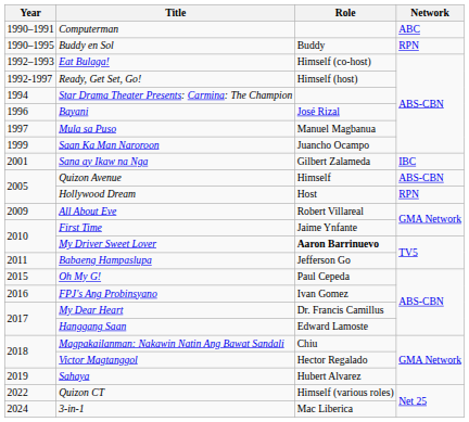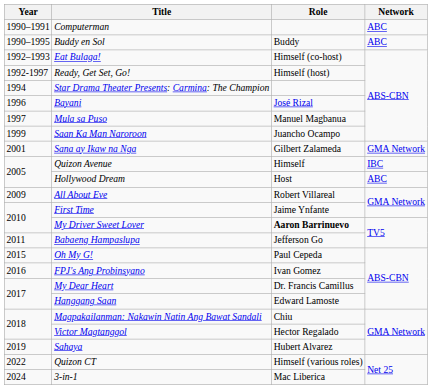Buddy en Sol | Network: RPN -> ABC
Sana ay Ikaw na Nga | Network: IBC -> GMA Network
Quizon Avenue | Network: ABS-CBN -> IBC
Hollywood Dream | Network: RPN -> ABC
